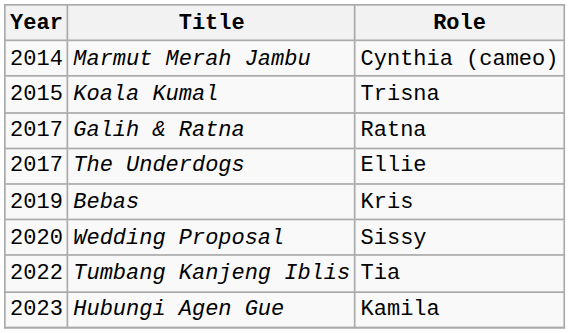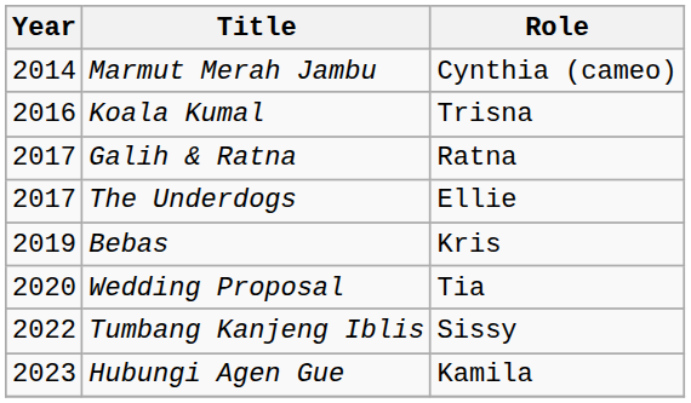Koala Kumal | Year: 2015 -> 2016
Wedding Proposal | Role: Sissy -> Tia
Tumbang Kanjeng Iblis | Role: Tia -> Sissy
